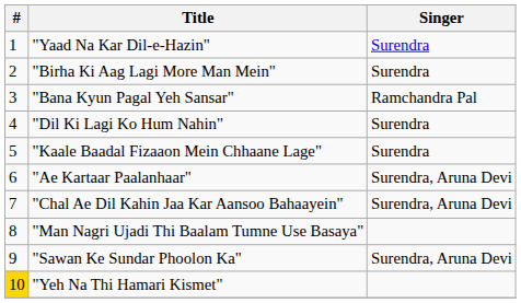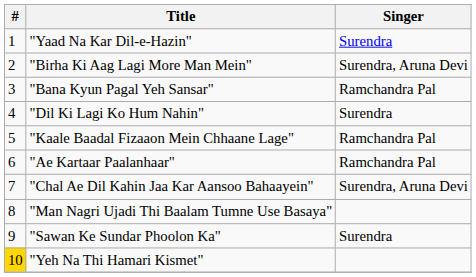"Birha Ki Aag Lagi More Man Mein" | Singer: Surendra -> Surendra, Aruna Devi
"Kaale Baadal Fizaaon Mein Chhaane Lage" | Singer: Surendra -> Ramchandra Pal
"Ae Kartaar Paalanhaar" | Singer: Surendra, Aruna Devi -> Ramchandra Pal
"Sawan Ke Sundar Phoolon Ka" | Singer: Surendra, Aruna Devi -> Surendra
